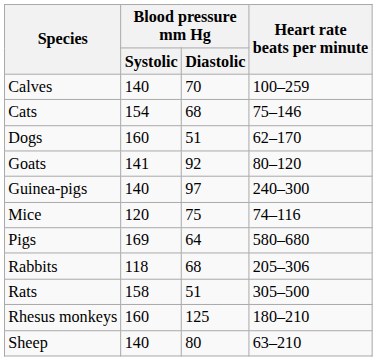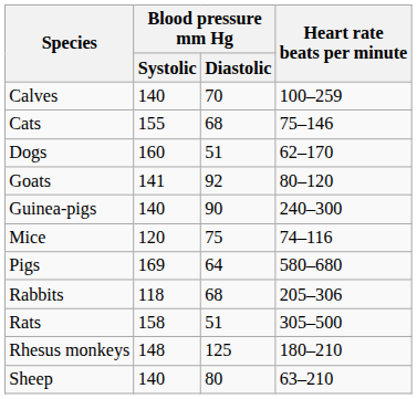Cats | Blood pressure mm Hg / Systolic: 154 -> 155
Guinea-pigs | Blood pressure mm Hg / Diastolic: 97 -> 90
Rhesus monkeys | Blood pressure mm Hg / Systolic: 160 -> 148
